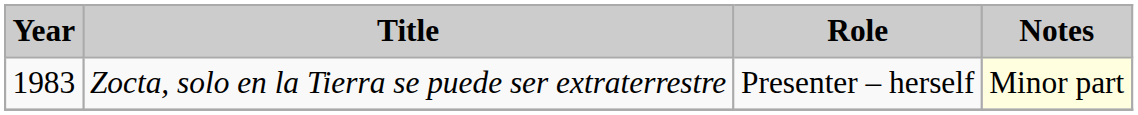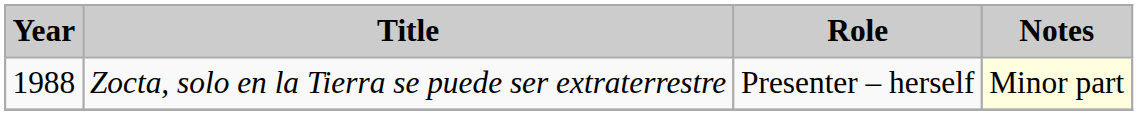Zocta, solo en la Tierra se puede ser extraterrestre | Year: 1983 -> 1988
